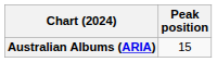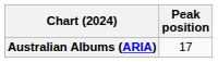Australian Albums (ARIA) | Peak position: 15 -> 17
